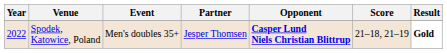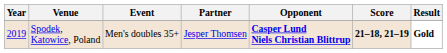Spodek, Katowice, Poland | Year: 2022 -> 2019
Spodek, Katowice, Poland | Score: normal -> bold
